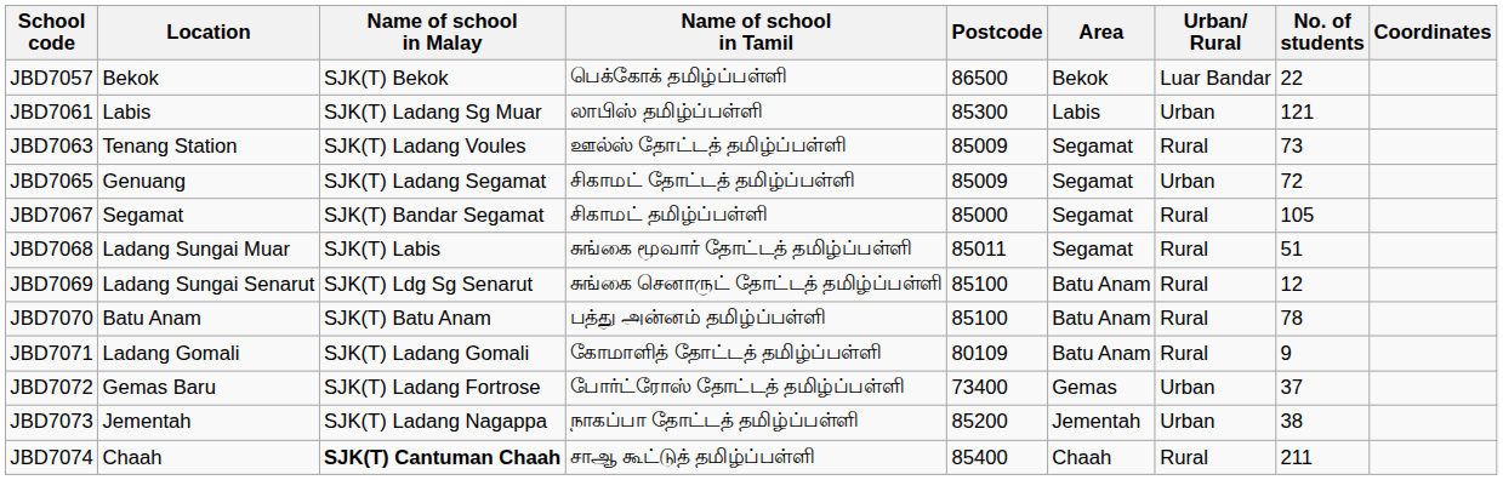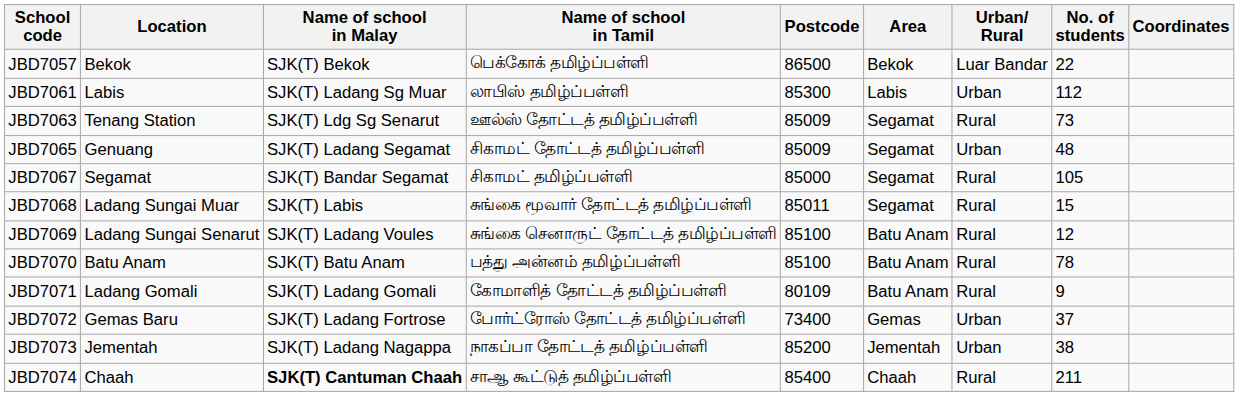JBD7061 | No. of students: 121 -> 112
JBD7063 | Name of school in Malay: SJK(T) Ladang Voules -> SJK(T) Ldg Sg Senarut
JBD7065 | No. of students: 72 -> 48
JBD7068 | No. of students: 51 -> 15
JBD7069 | Name of school in Malay: SJK(T) Ldg Sg Senarut -> SJK(T) Ladang Voules
